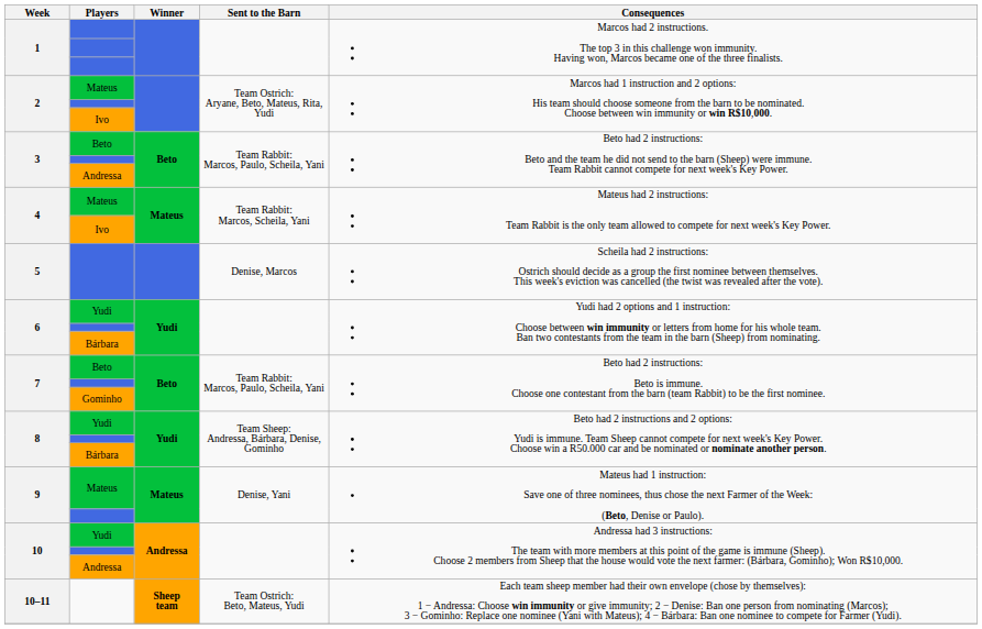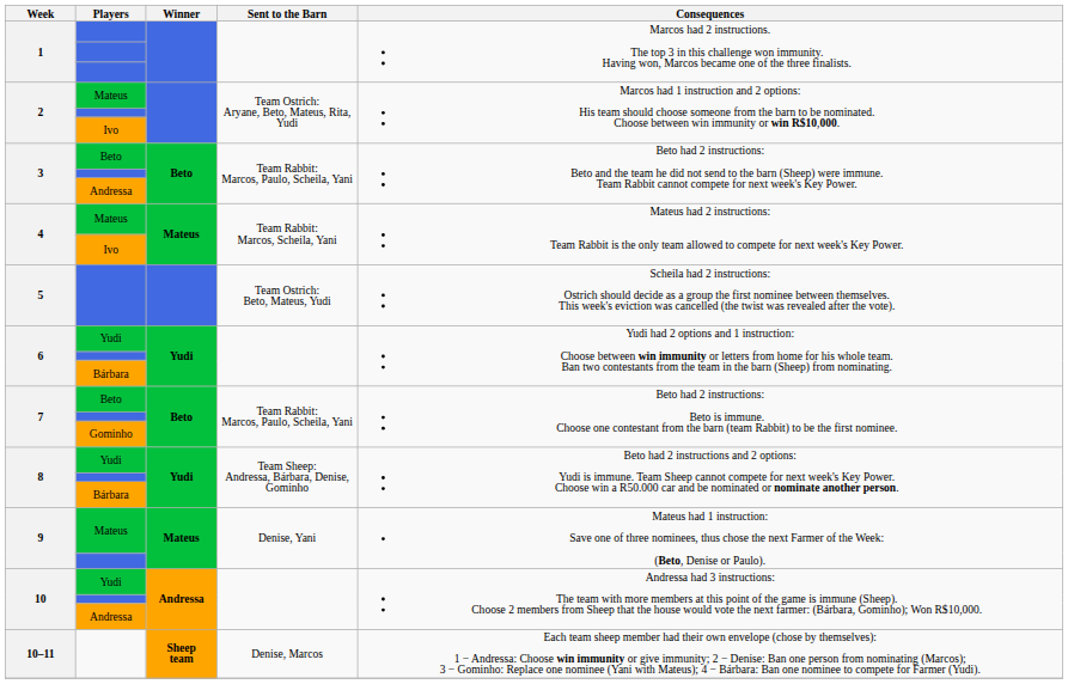5 | Sent to the Barn: Denise, Marcos -> Team Ostrich: Beto, Mateus, Yudi
10–11 | Sent to the Barn: Team Ostrich: Beto, Mateus, Yudi -> Denise, Marcos
